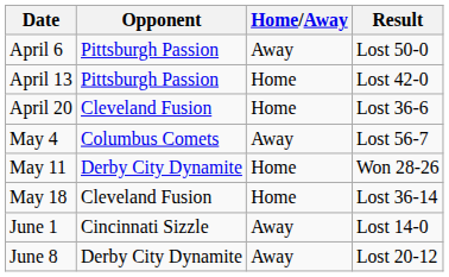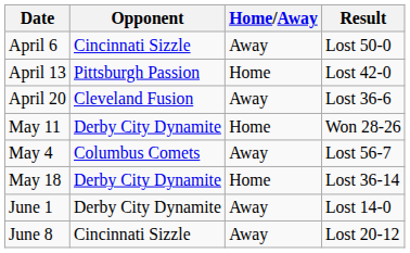April 6 | Opponent: Pittsburgh Passion -> Cincinnati Sizzle
April 20 | Home/Away: Home -> Away
rows swapped: May 4 <-> May 11
May 18 | Opponent: Cleveland Fusion -> Derby City Dynamite
June 1 | Opponent: Cincinnati Sizzle -> Derby City Dynamite
June 8 | Opponent: Derby City Dynamite -> Cincinnati Sizzle
